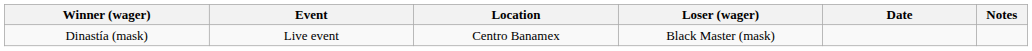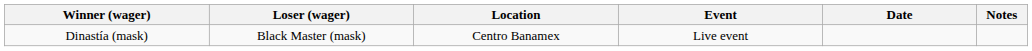columns swapped: Loser (wager) <-> Event
